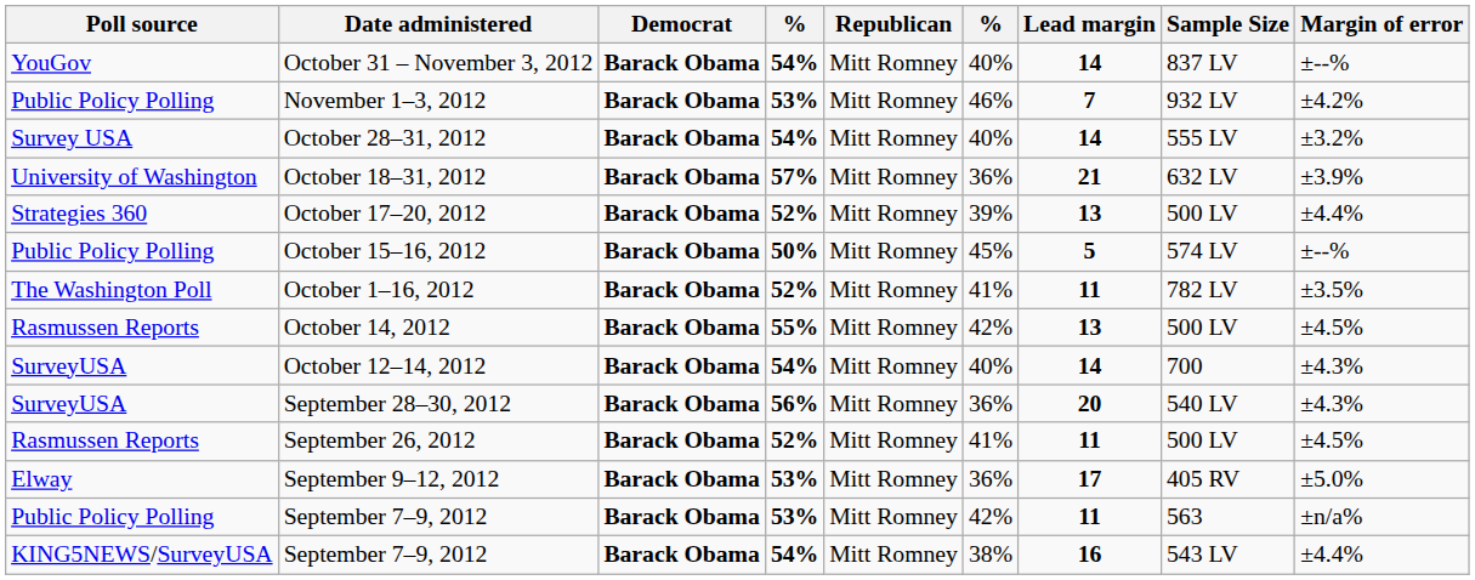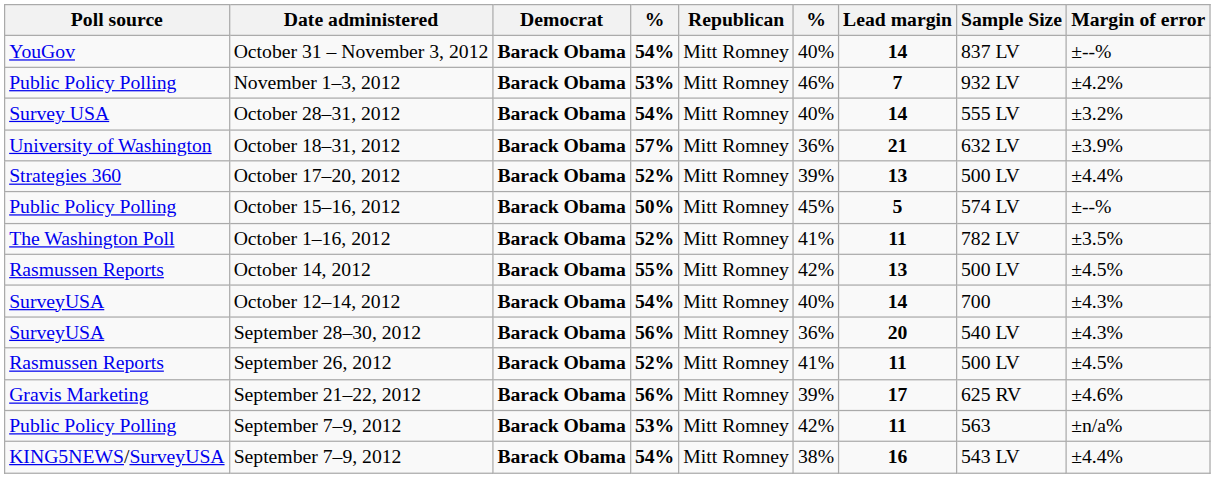+ row: Gravis Marketing | September 21–22, 2012 | Barack Obama | 56% | Mitt Romney | 39% | 17 | 625 RV | ±4.6%
- row: Elway | September 9–12, 2012 | Barack Obama | 53% | Mitt Romney | 36% | 17 | 405 RV | ±5.0%
